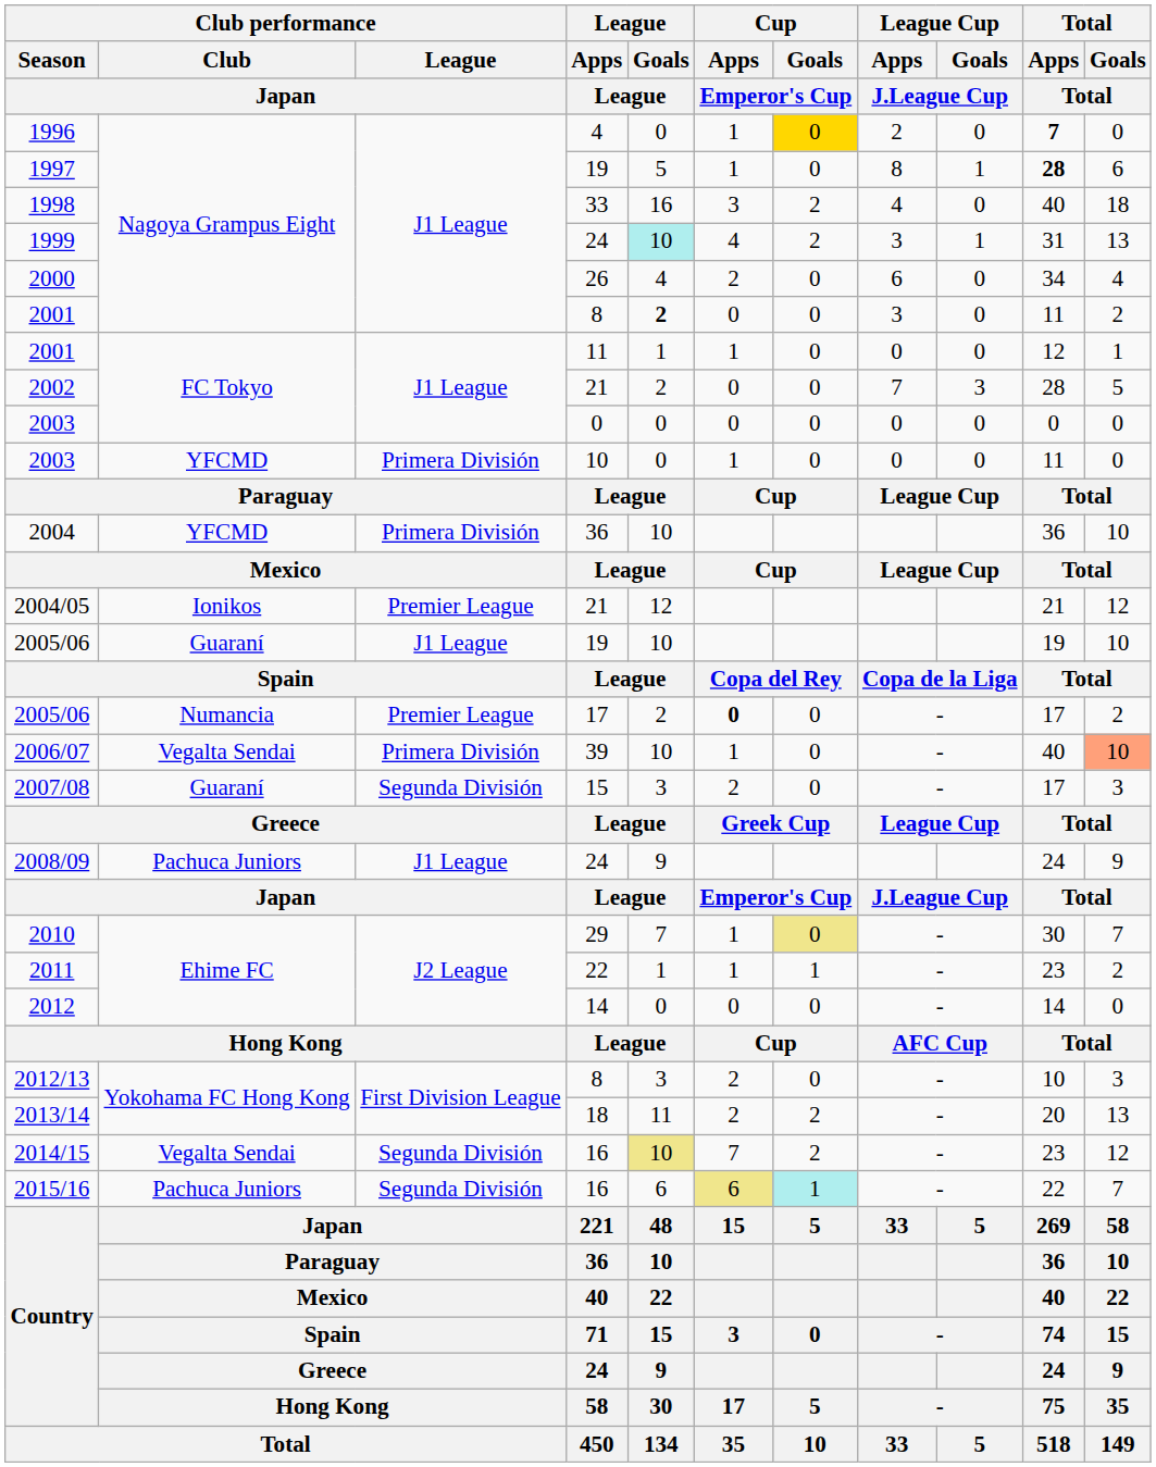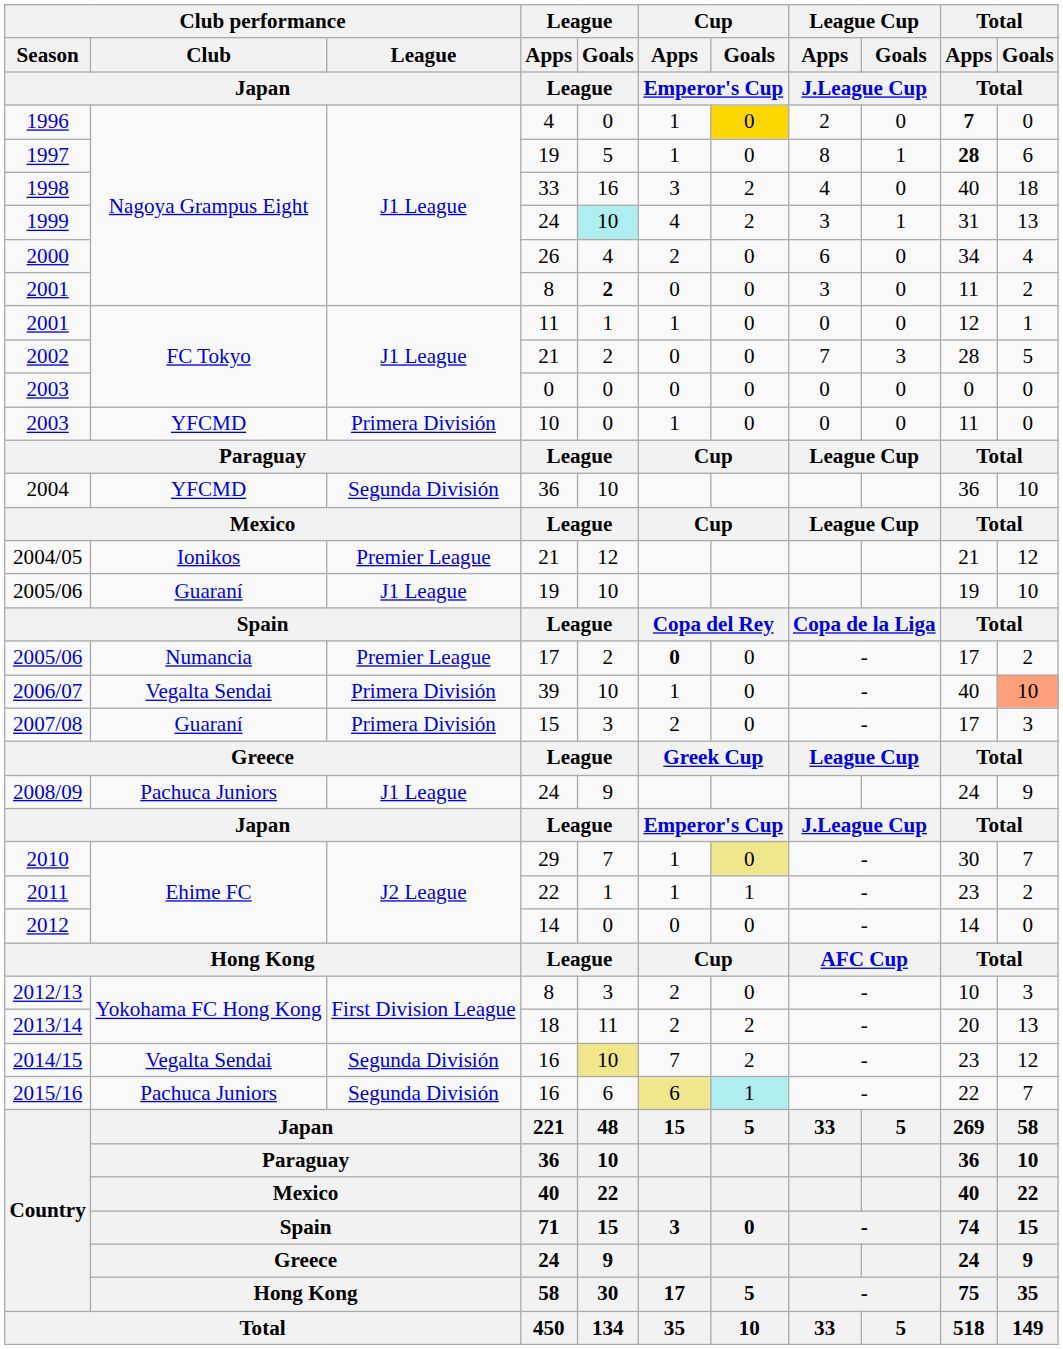2004 | Club performance / League / Japan: Primera División -> Segunda División
2007/08 | Club performance / League / Japan: Segunda División -> Primera División
